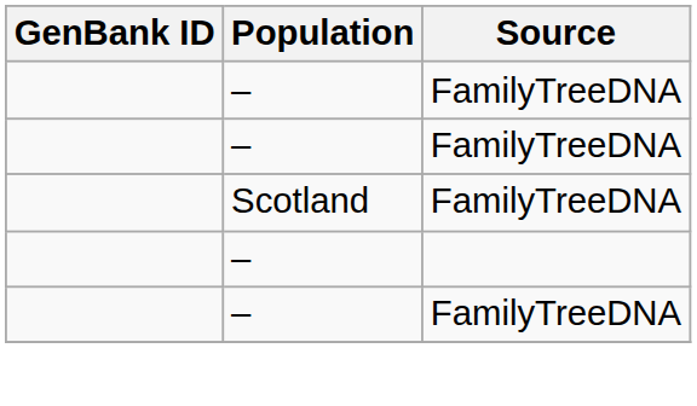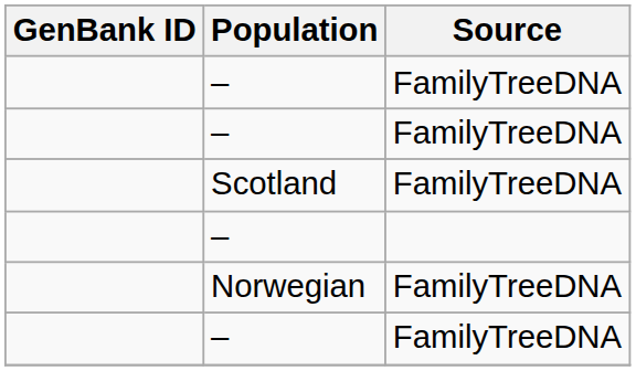+ row: Norwegian | FamilyTreeDNA
